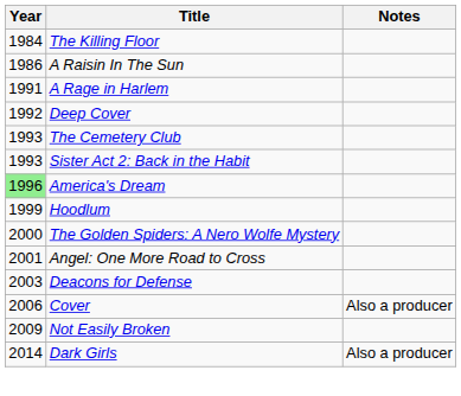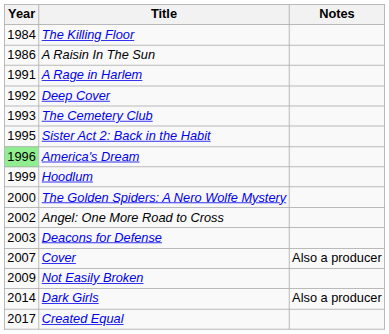Sister Act 2: Back in the Habit | Year: 1993 -> 1995
Angel: One More Road to Cross | Year: 2001 -> 2002
Cover | Year: 2006 -> 2007
+ row: 2017 | Created Equal
